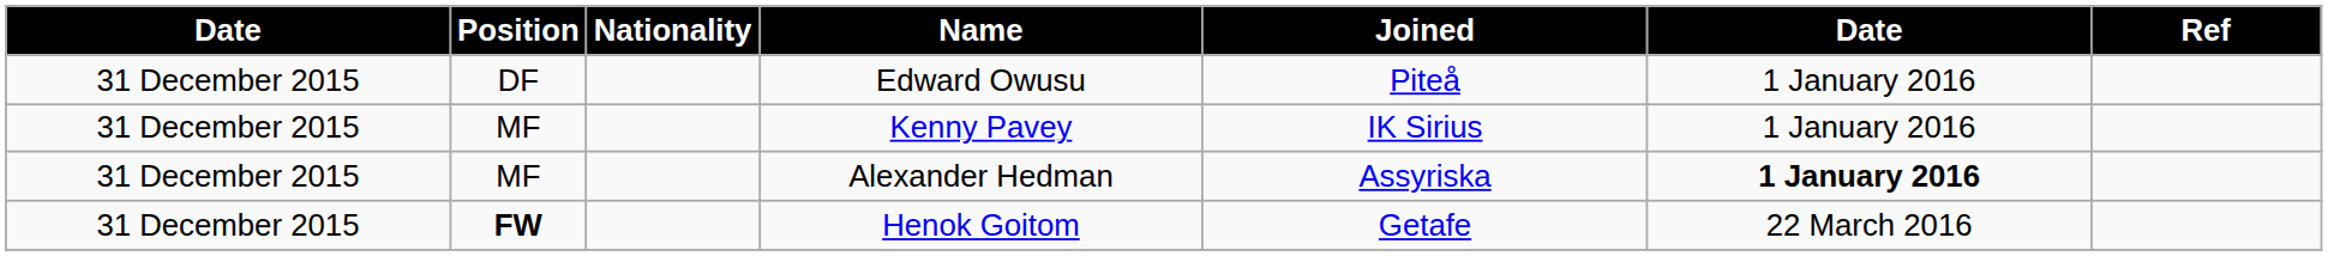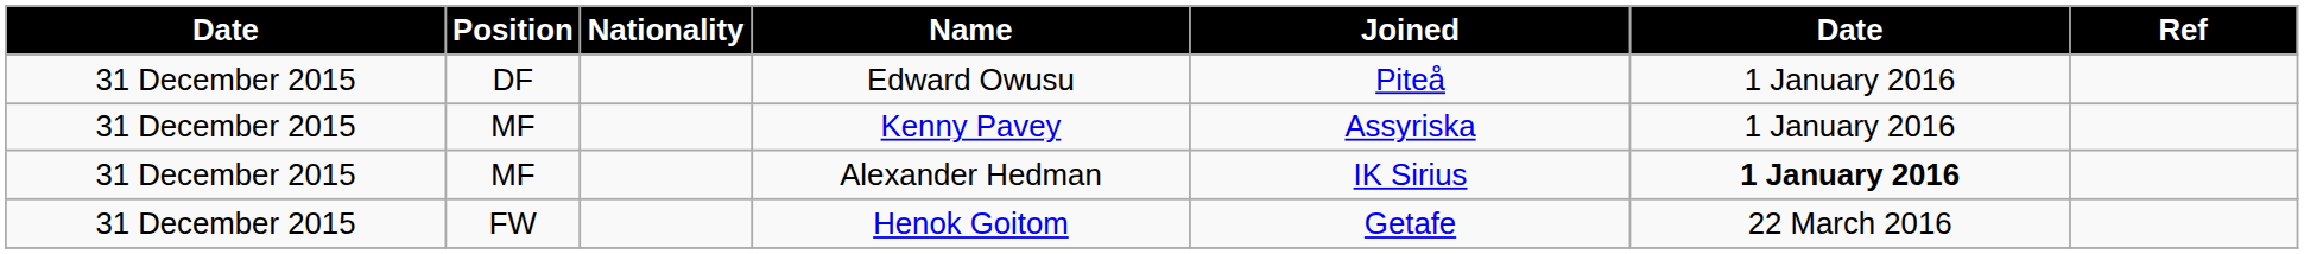Kenny Pavey | Joined: IK Sirius -> Assyriska
Alexander Hedman | Joined: Assyriska -> IK Sirius
Henok Goitom | Position: bold -> normal
